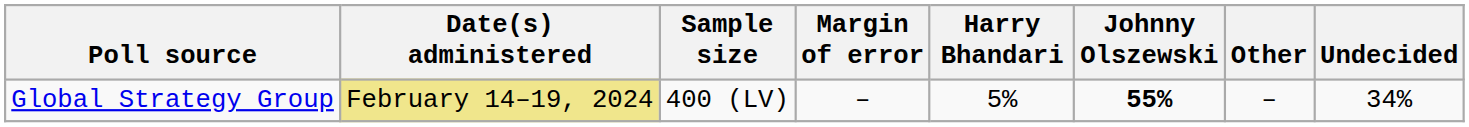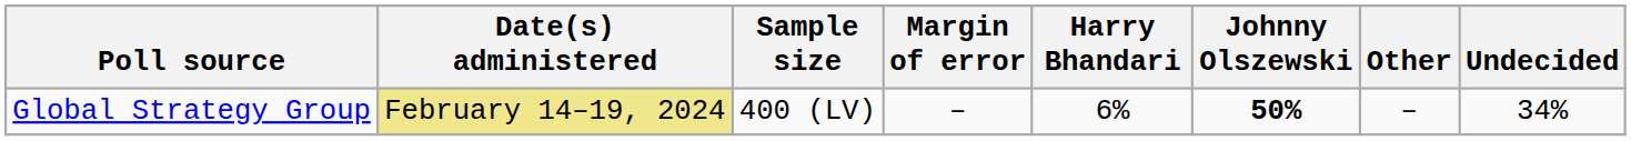Global Strategy Group | Harry Bhandari: 5% -> 6%
Global Strategy Group | Johnny Olszewski: 55% -> 50%
